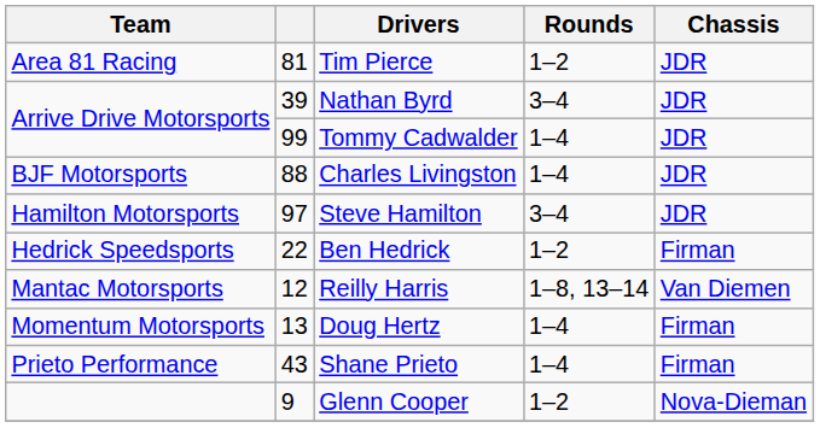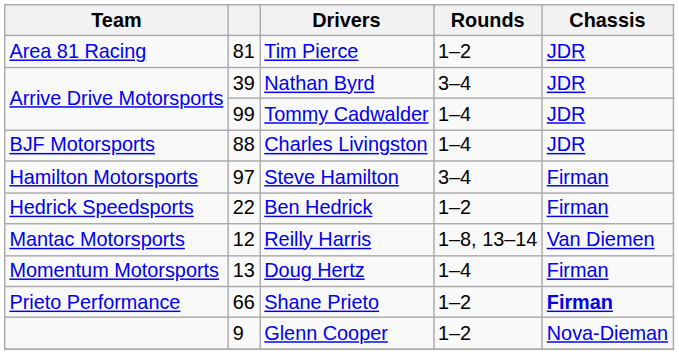Steve Hamilton | Chassis: JDR -> Firman
Shane Prieto | column 2: 43 -> 66
Shane Prieto | Rounds: 1–4 -> 1–2
Shane Prieto | Chassis: normal -> bold
